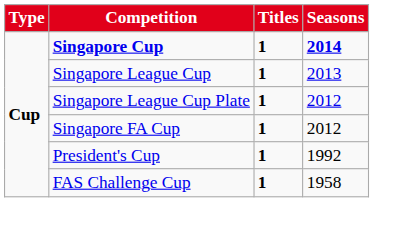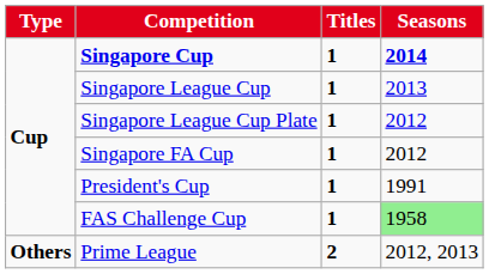President's Cup | Seasons: 1992 -> 1991
FAS Challenge Cup | Seasons: no background -> lightgreen background
+ row: Others | Prime League | 2 | 2012, 2013
